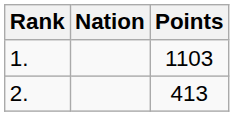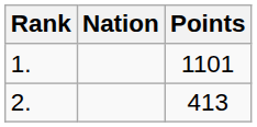1. | Points: 1103 -> 1101
